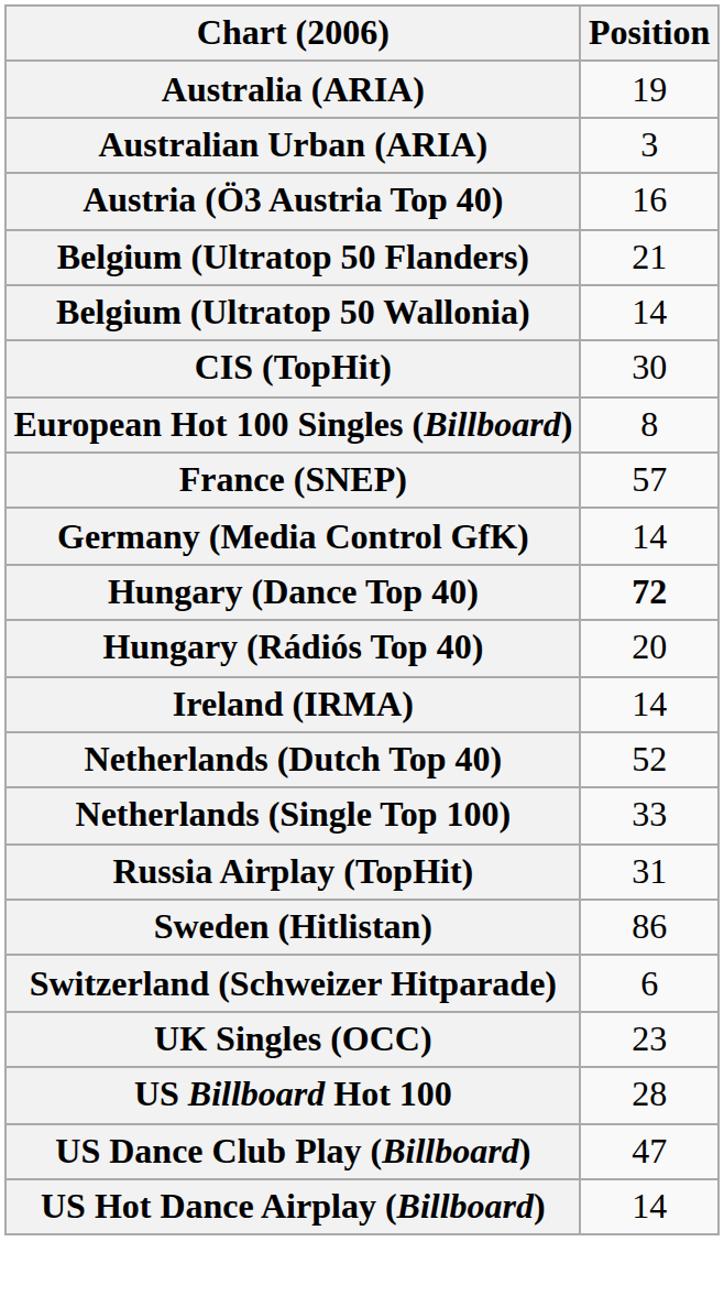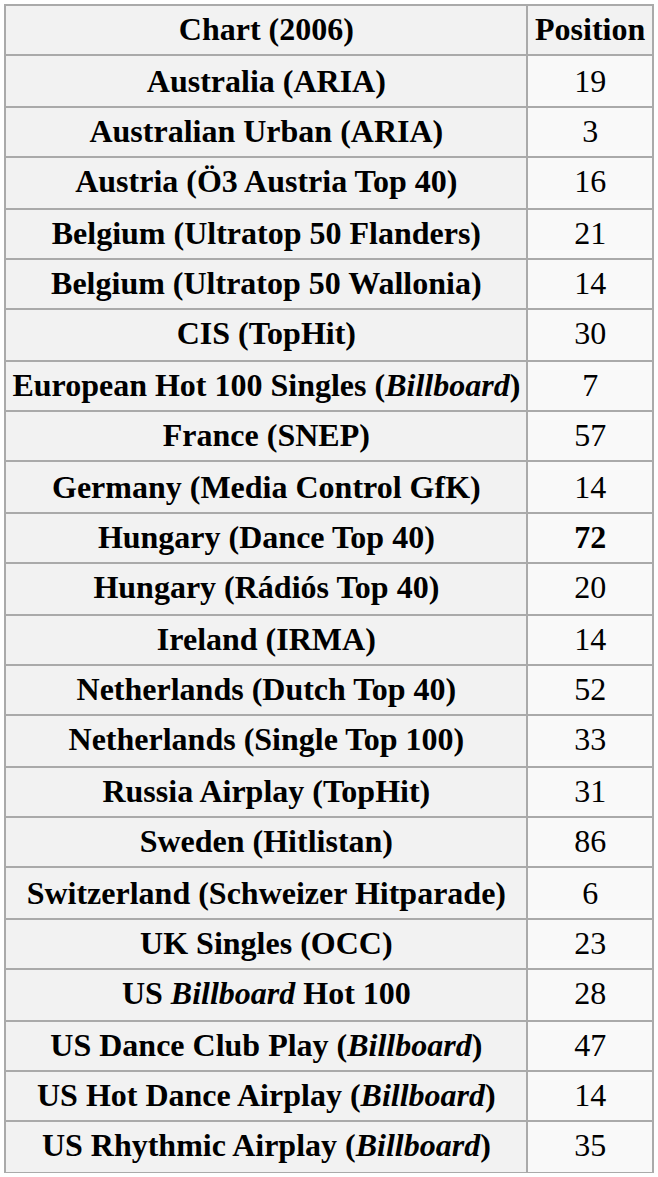European Hot 100 Singles (Billboard) | Position: 8 -> 7
+ row: US Rhythmic Airplay (Billboard) | 35
